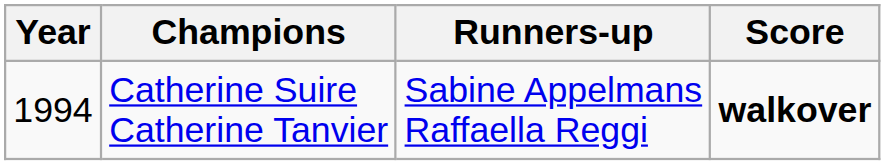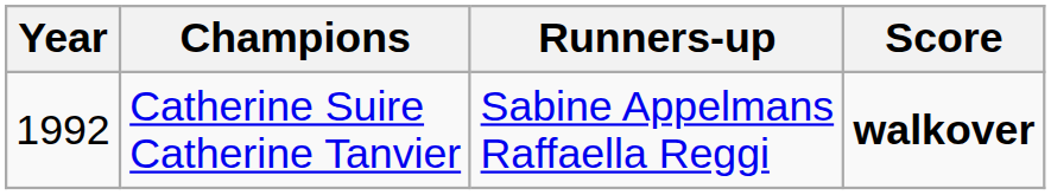Catherine Suire Catherine Tanvier | Year: 1994 -> 1992
